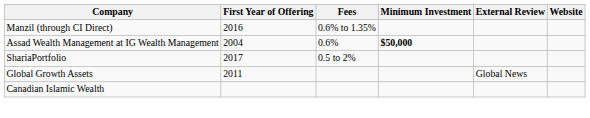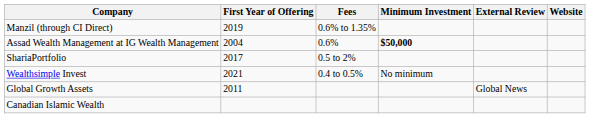Manzil (through CI Direct) | First Year of Offering: 2016 -> 2019
+ row: Wealthsimple Invest | 2021 | 0.4 to 0.5% | No minimum
